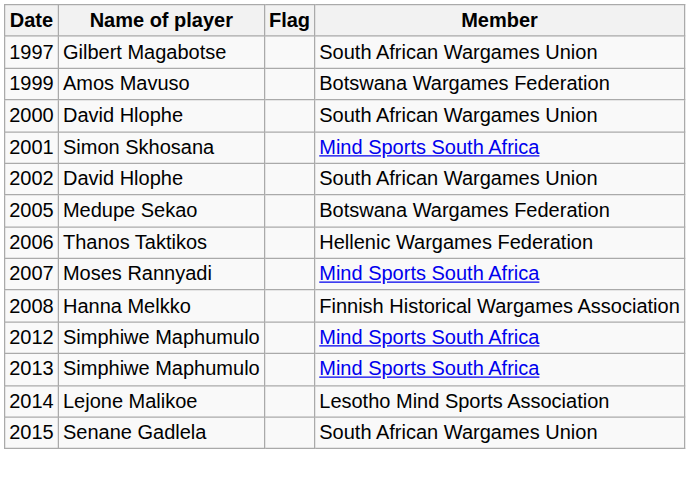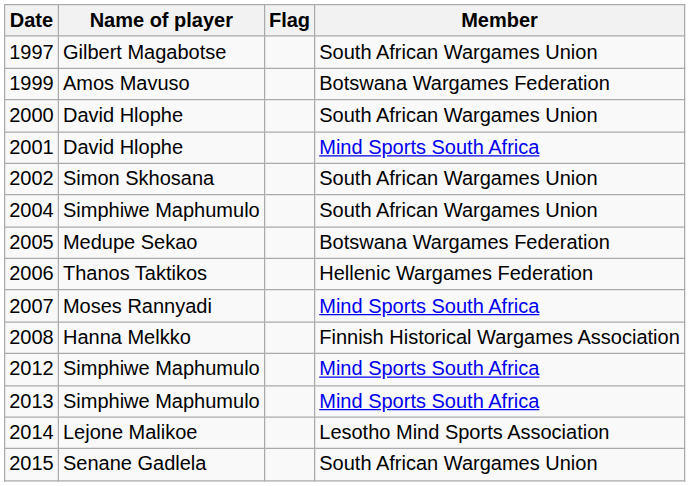2001 | Name of player: Simon Skhosana -> David Hlophe
2002 | Name of player: David Hlophe -> Simon Skhosana
+ row: 2004 | Simphiwe Maphumulo | South African Wargames Union
